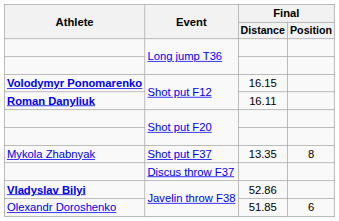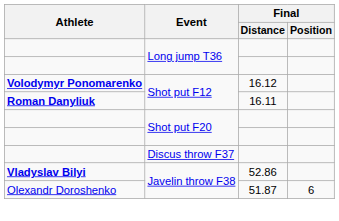Volodymyr Ponomarenko | Final / Distance: 16.15 -> 16.12
- row: Mykola Zhabnyak | Shot put F37 | 13.35 | 8
Olexandr Doroshenko | Final / Distance: 51.85 -> 51.87
